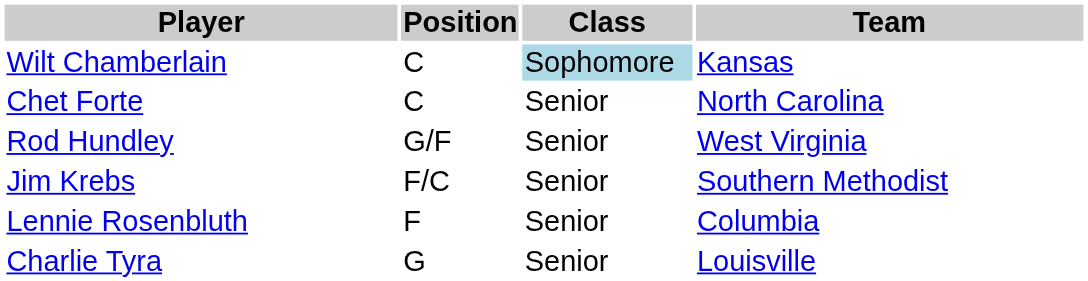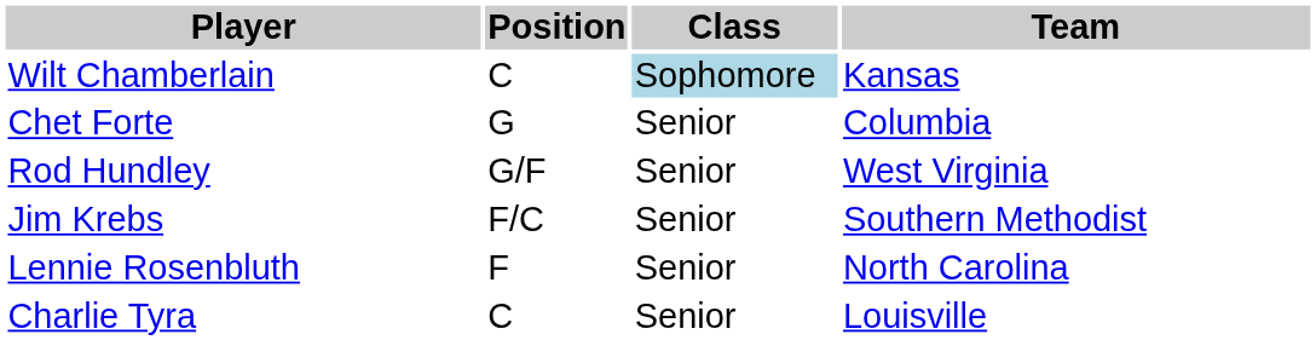Chet Forte | Position: C -> G
Chet Forte | Team: North Carolina -> Columbia
Lennie Rosenbluth | Team: Columbia -> North Carolina
Charlie Tyra | Position: G -> C
